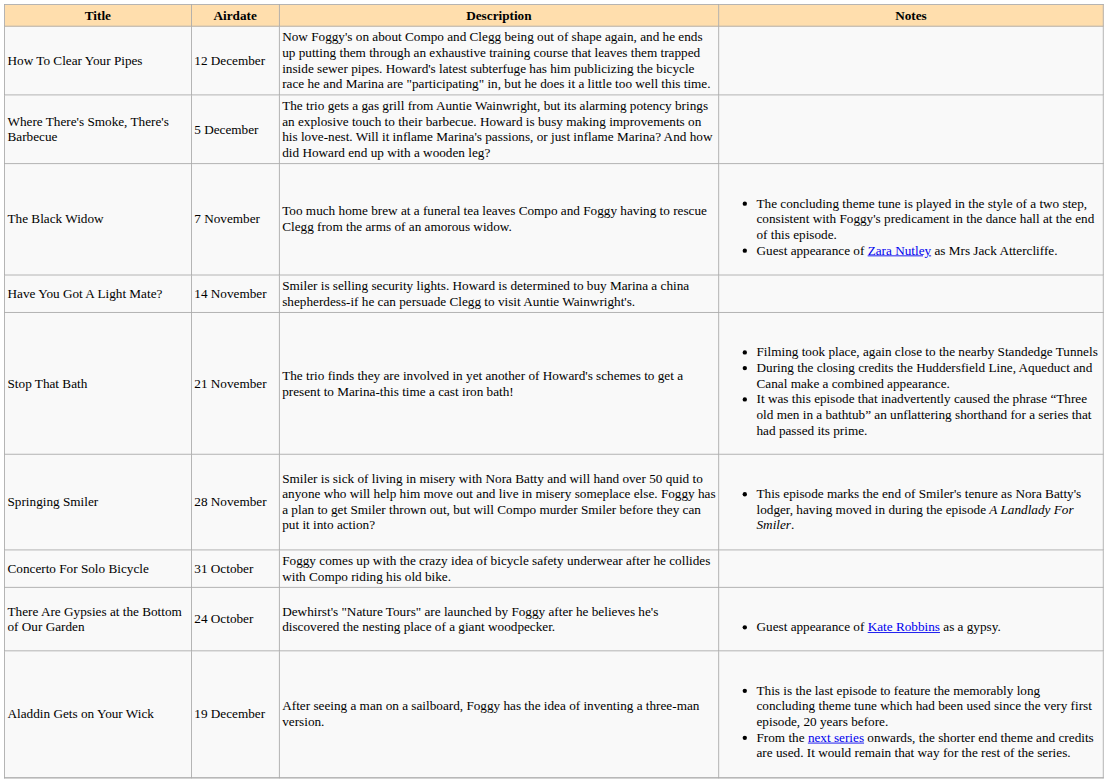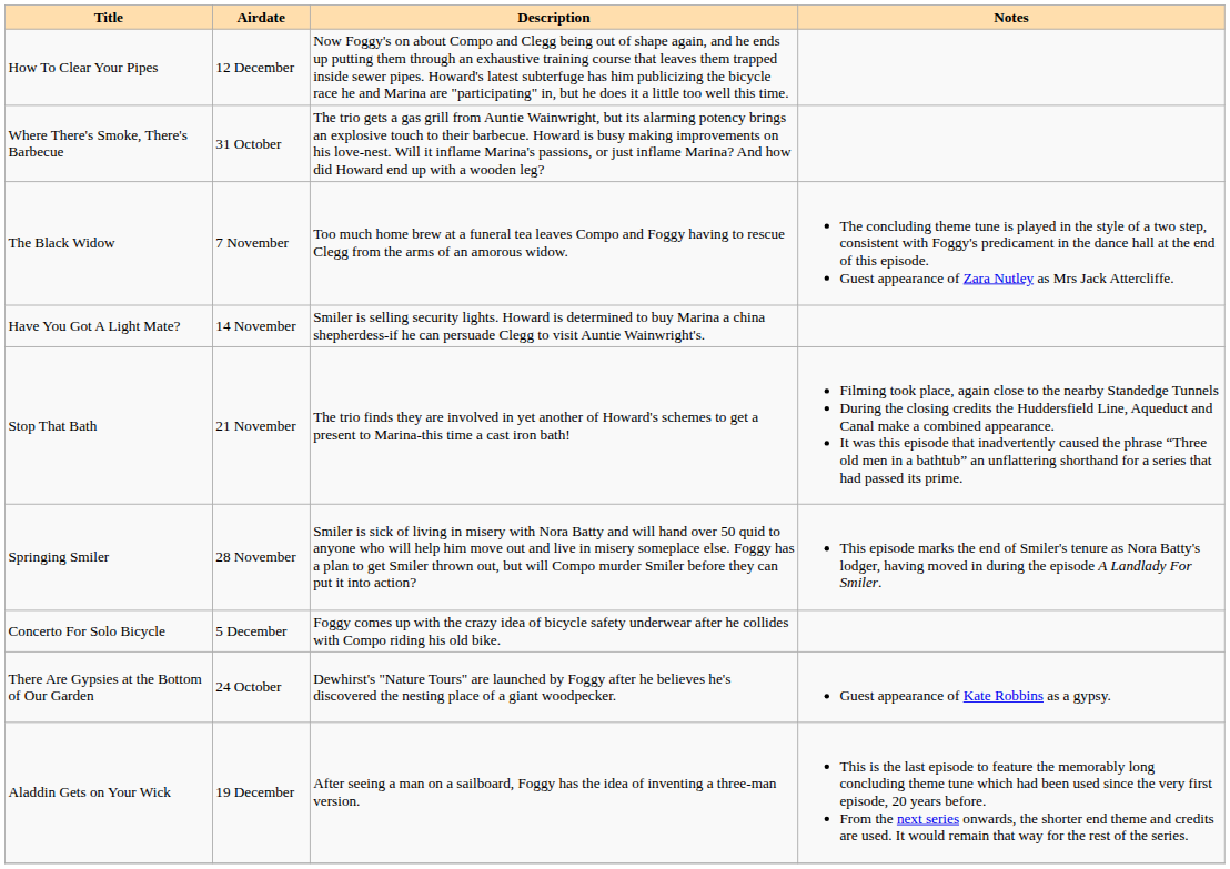Where There's Smoke, There's Barbecue | Airdate: 5 December -> 31 October
Concerto For Solo Bicycle | Airdate: 31 October -> 5 December
